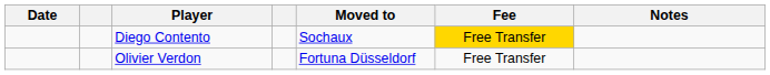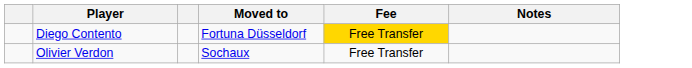- column: Date
Diego Contento | Moved to: Sochaux -> Fortuna Düsseldorf
Olivier Verdon | Moved to: Fortuna Düsseldorf -> Sochaux
